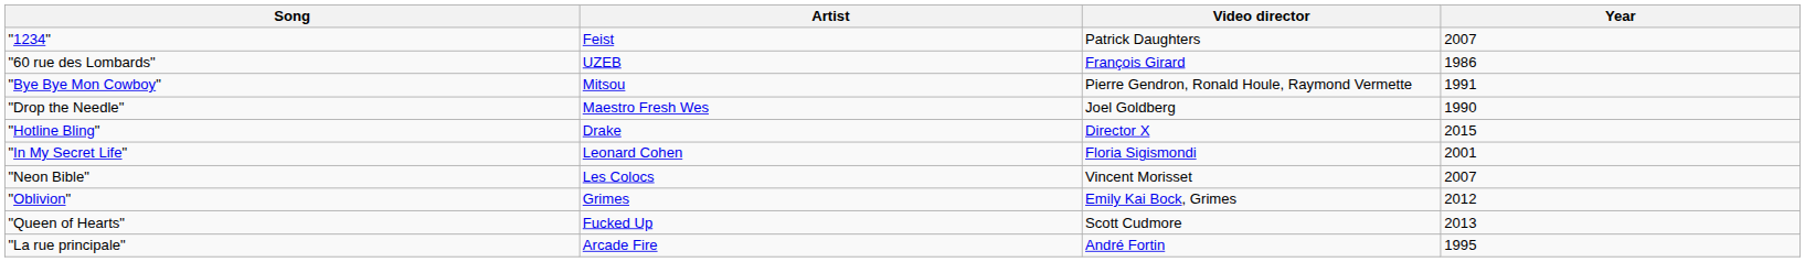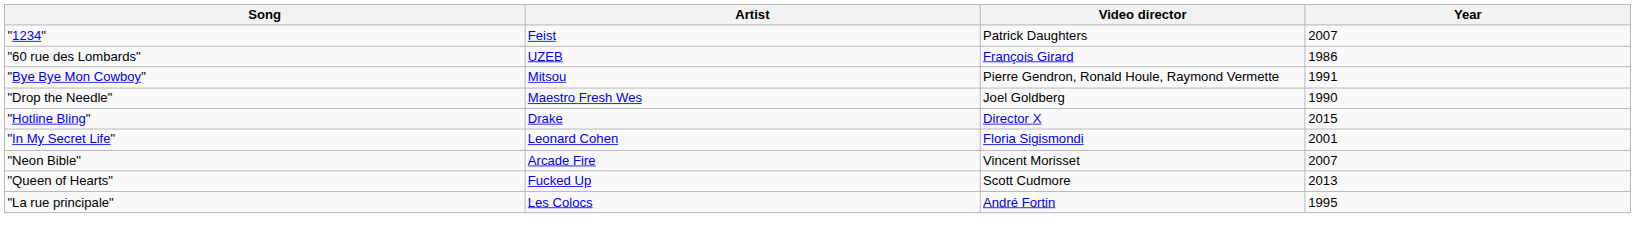"Neon Bible" | Artist: Les Colocs -> Arcade Fire
- row: "Oblivion" | Grimes | Emily Kai Bock, Grimes | 2012
"La rue principale" | Artist: Arcade Fire -> Les Colocs
